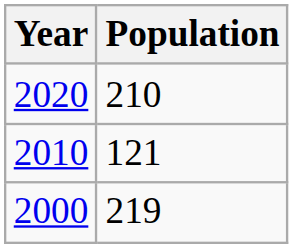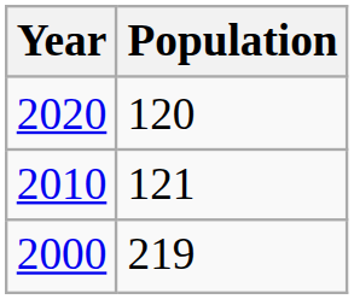2020 | Population: 210 -> 120
